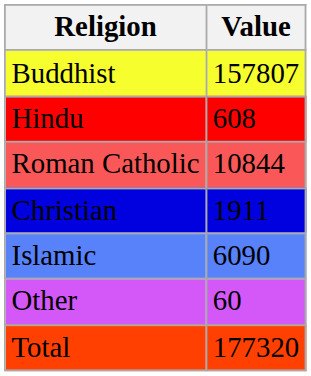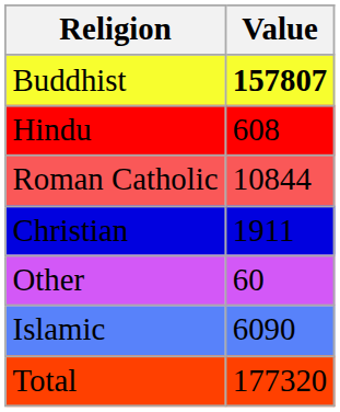Buddhist | Value: normal -> bold
rows swapped: Islamic <-> Other
